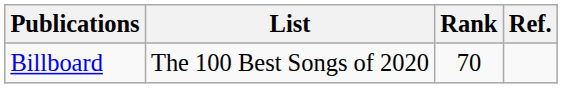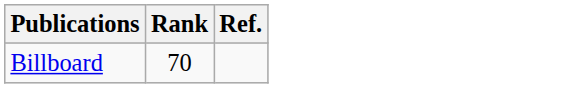- column: List | The 100 Best Songs of 2020
